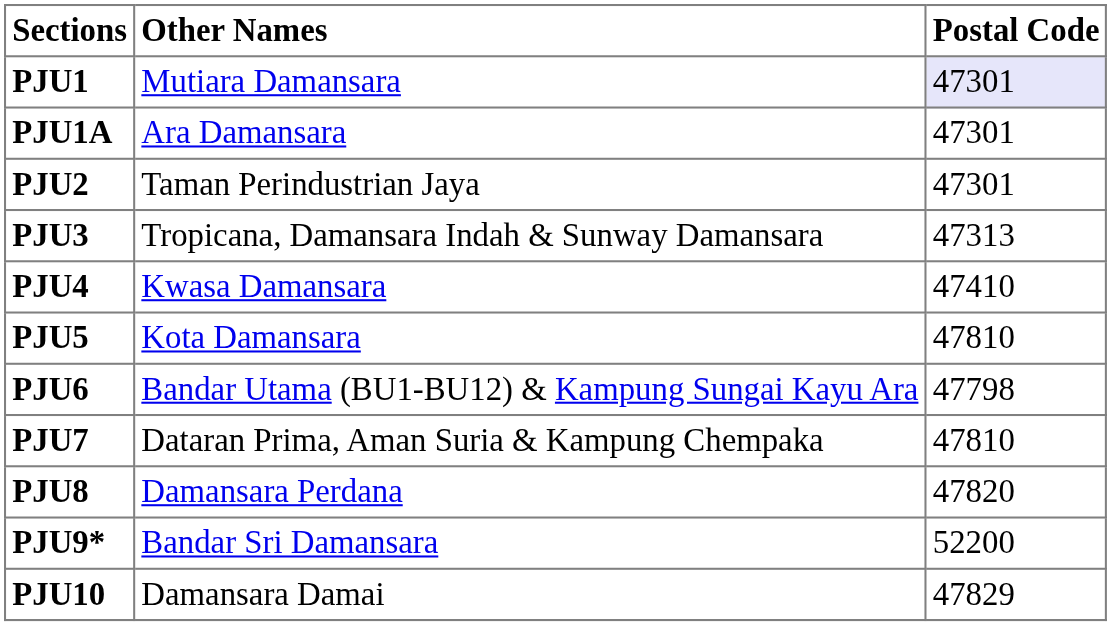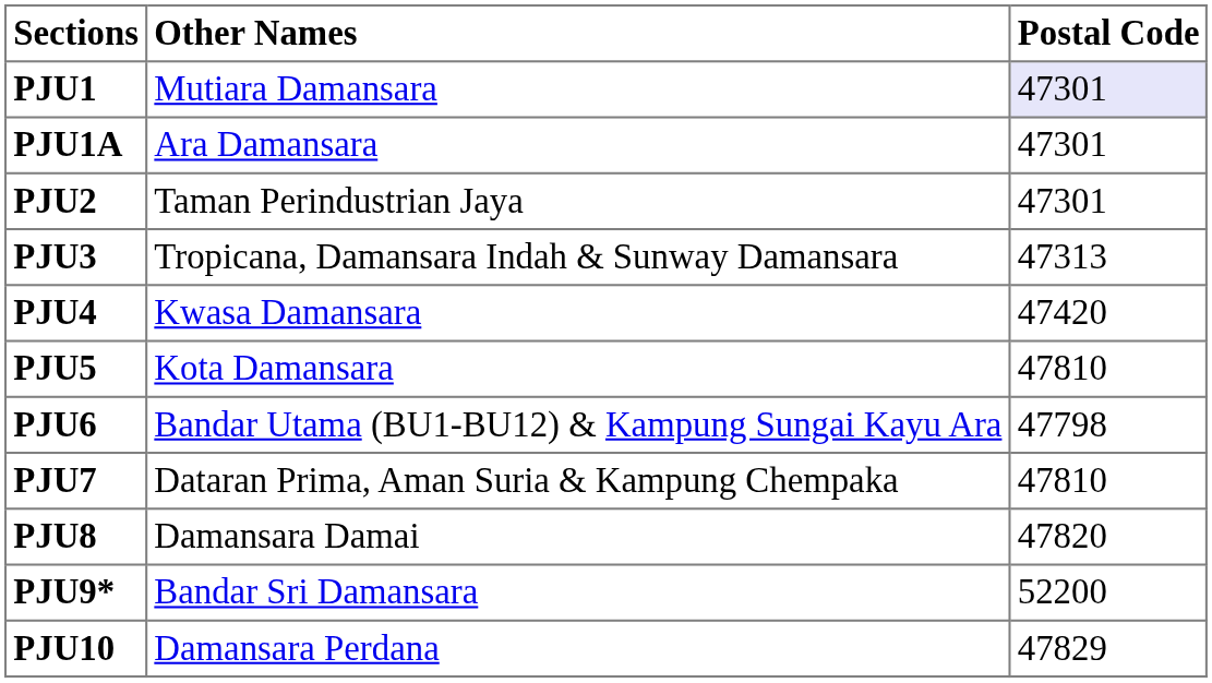PJU4 | Postal Code: 47410 -> 47420
PJU8 | Other Names: Damansara Perdana -> Damansara Damai
PJU10 | Other Names: Damansara Damai -> Damansara Perdana
